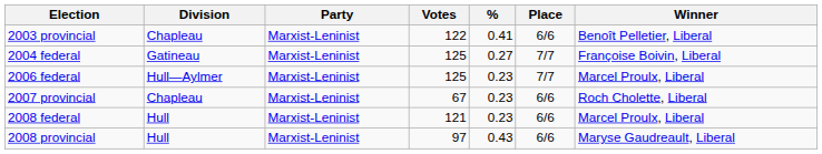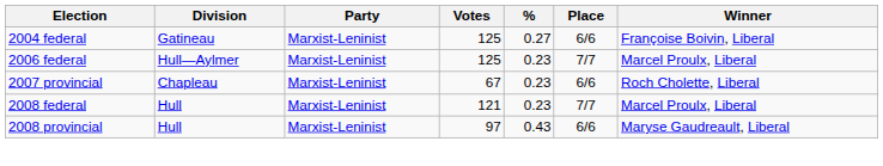- row: 2003 provincial | Chapleau | Marxist-Leninist | 122 | 0.41 | 6/6 | Benoît Pelletier, Liberal
2004 federal | Place: 7/7 -> 6/6
2008 federal | Place: 6/6 -> 7/7
